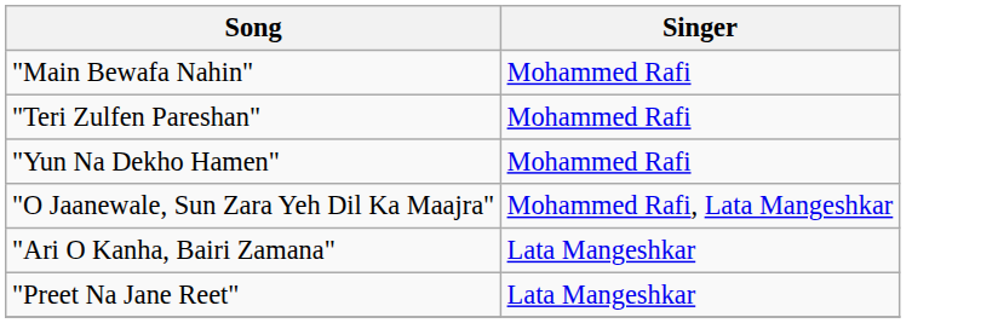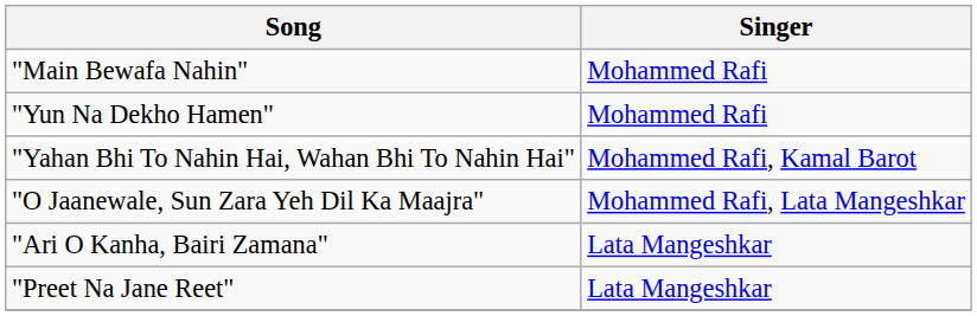- row: "Teri Zulfen Pareshan" | Mohammed Rafi
+ row: "Yahan Bhi To Nahin Hai, Wahan Bhi To Nahin Hai" | Mohammed Rafi, Kamal Barot
